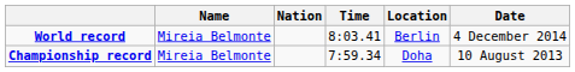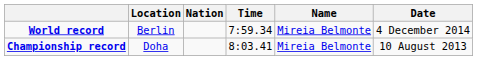columns swapped: Name <-> Location
World record | Time: 8:03.41 -> 7:59.34
Championship record | Time: 7:59.34 -> 8:03.41
